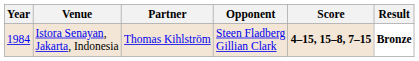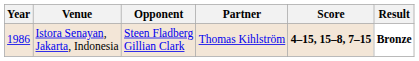columns swapped: Partner <-> Opponent
Istora Senayan, Jakarta, Indonesia | Year: 1984 -> 1986
